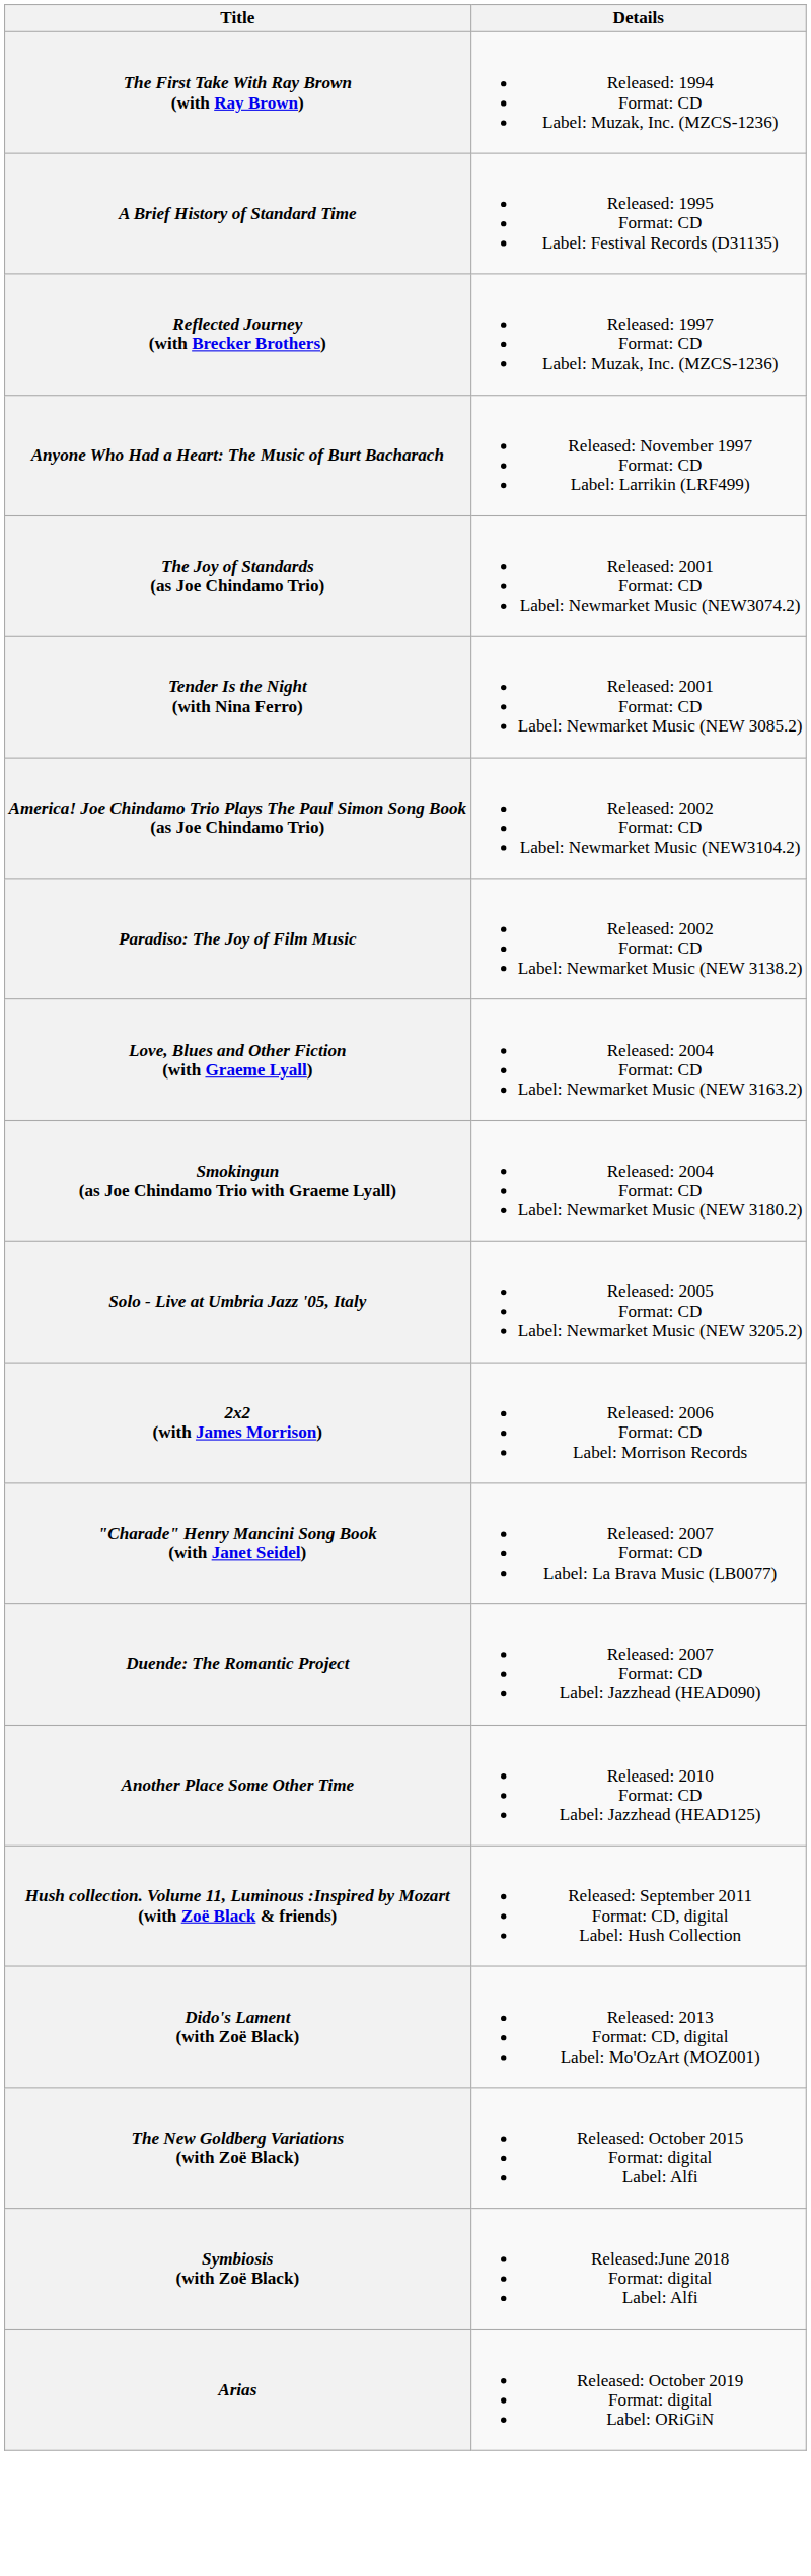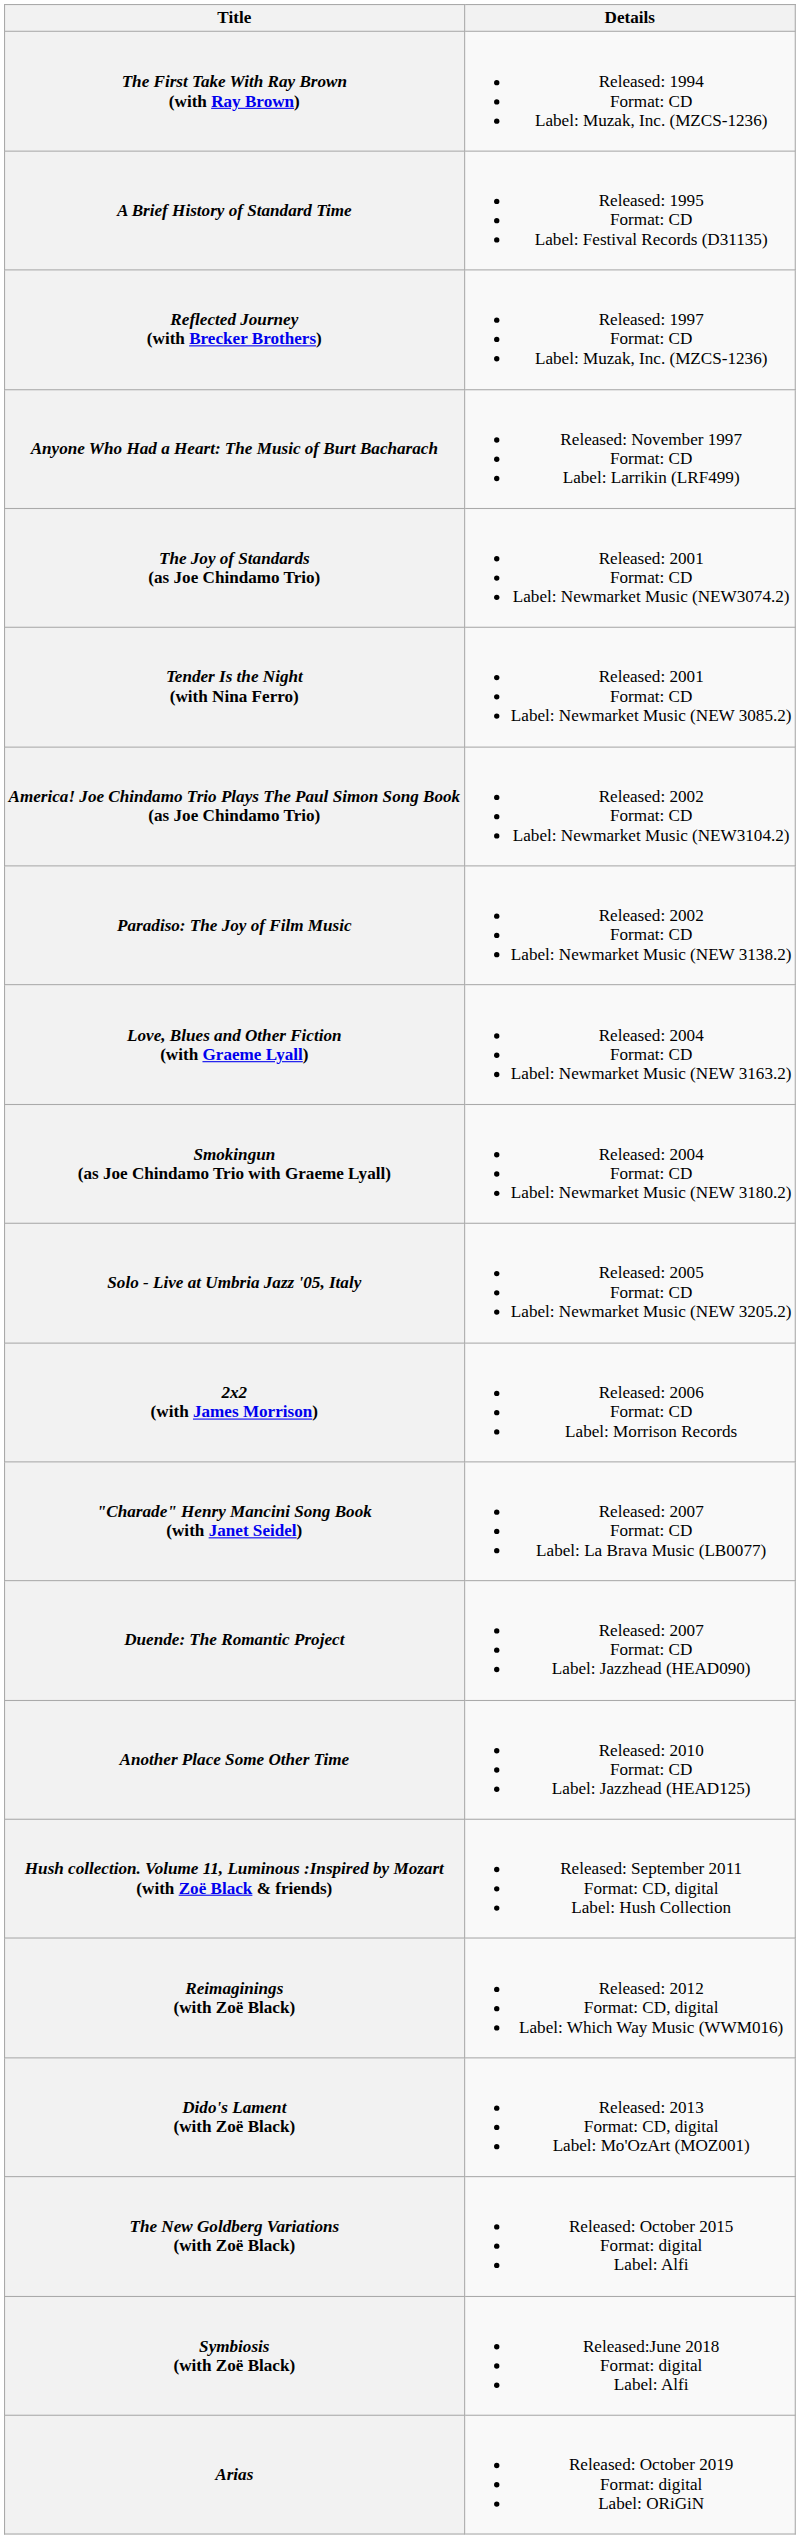+ row: Reimaginings (with Zoë Black) | Released: 2012 Format: CD, digital Label: Which Way Music (WWM016)
